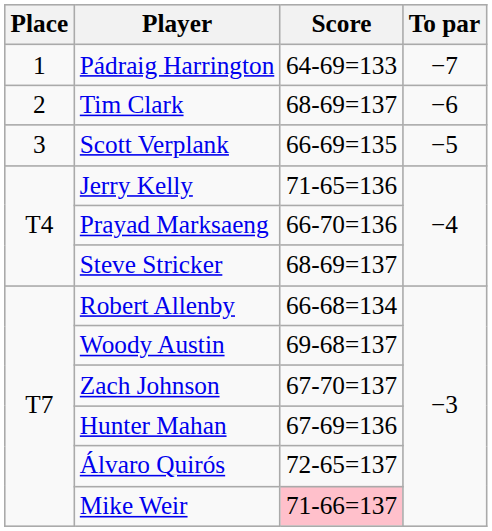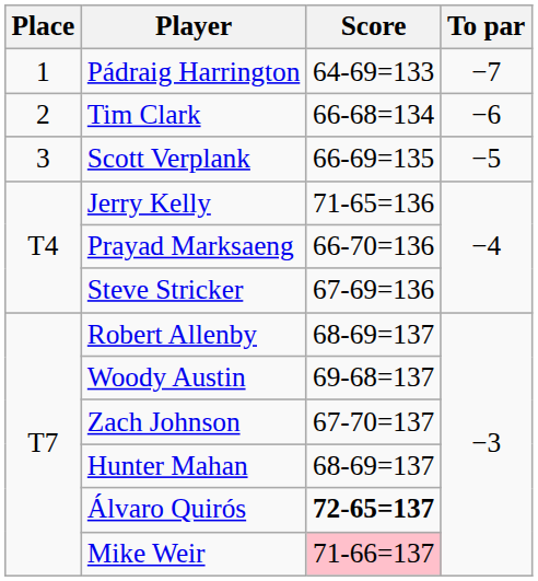Tim Clark | Score: 68-69=137 -> 66-68=134
Steve Stricker | Score: 68-69=137 -> 67-69=136
Robert Allenby | Score: 66-68=134 -> 68-69=137
Hunter Mahan | Score: 67-69=136 -> 68-69=137
Álvaro Quirós | Score: normal -> bold
